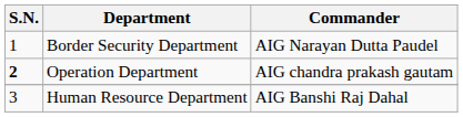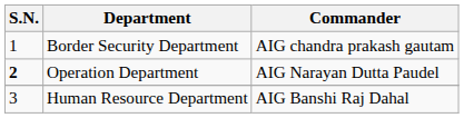Border Security Department | Commander: AIG Narayan Dutta Paudel -> AIG chandra prakash gautam
Operation Department | Commander: AIG chandra prakash gautam -> AIG Narayan Dutta Paudel
